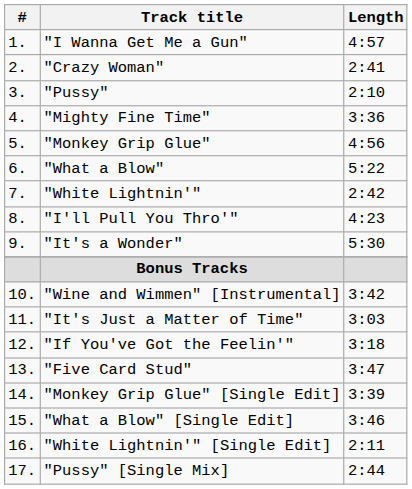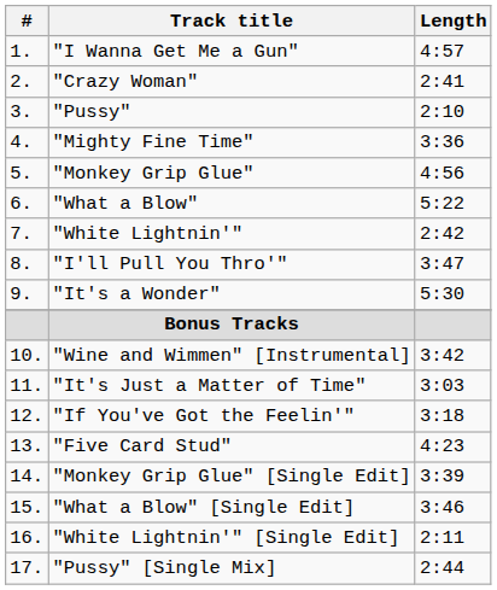"I'll Pull You Thro'" | Length: 4:23 -> 3:47
"Five Card Stud" | Length: 3:47 -> 4:23
